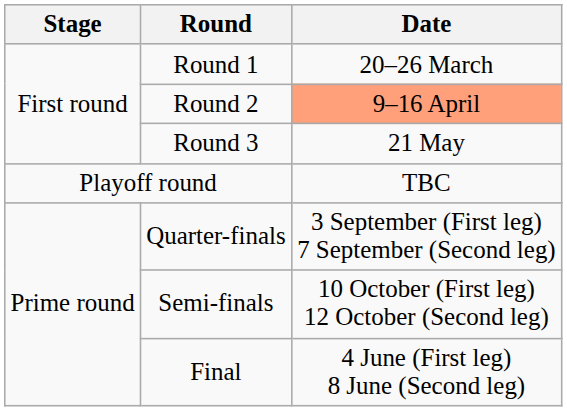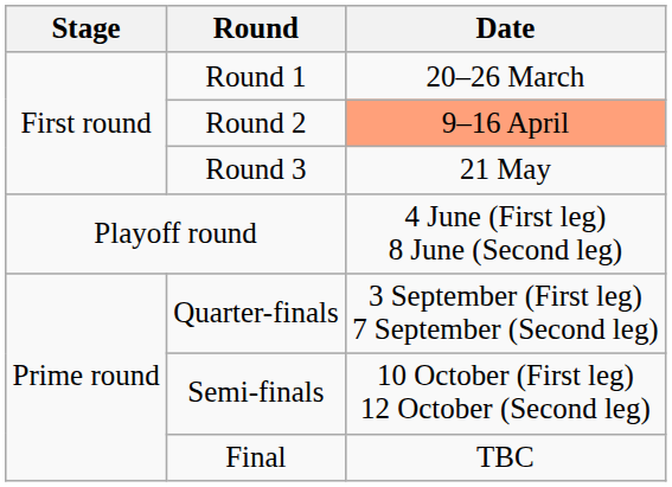Playoff round | Date: TBC -> 4 June (First leg) 8 June (Second leg)
Final | Date: 4 June (First leg) 8 June (Second leg) -> TBC
